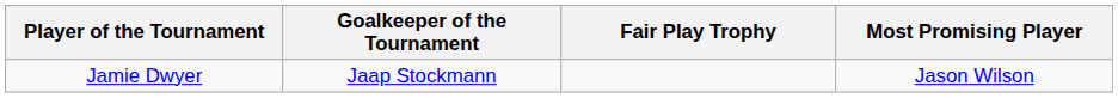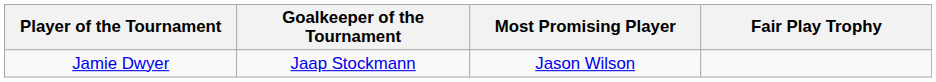columns swapped: Most Promising Player <-> Fair Play Trophy
